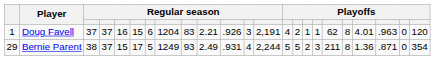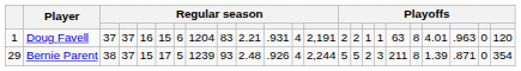Doug Favell | column 11: .926 -> .931
Doug Favell | column 12: 3 -> 4
Doug Favell | column 14: 4 -> 2
Doug Favell | column 18: 62 -> 63
Bernie Parent | column 8: 1249 -> 1239
Bernie Parent | column 10: 2.49 -> 2.48
Bernie Parent | column 11: .931 -> .926
Bernie Parent | column 20: 1.36 -> 1.39
